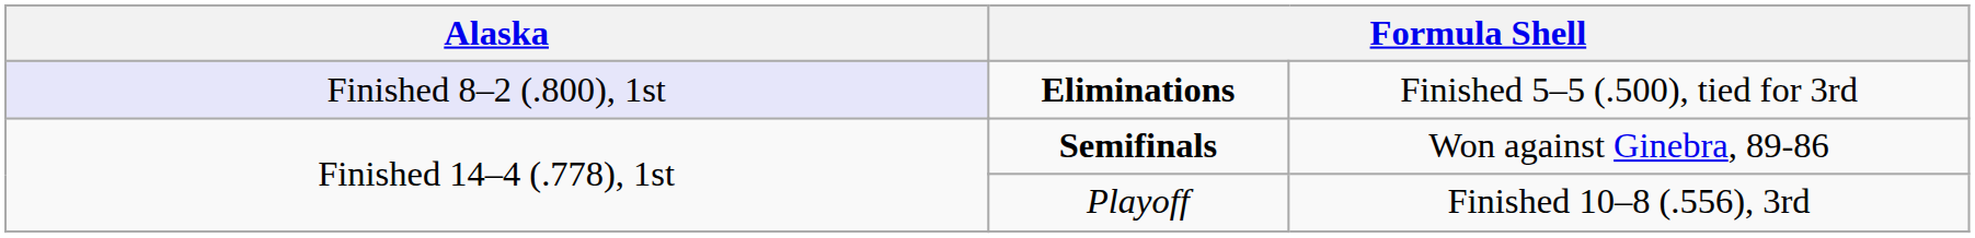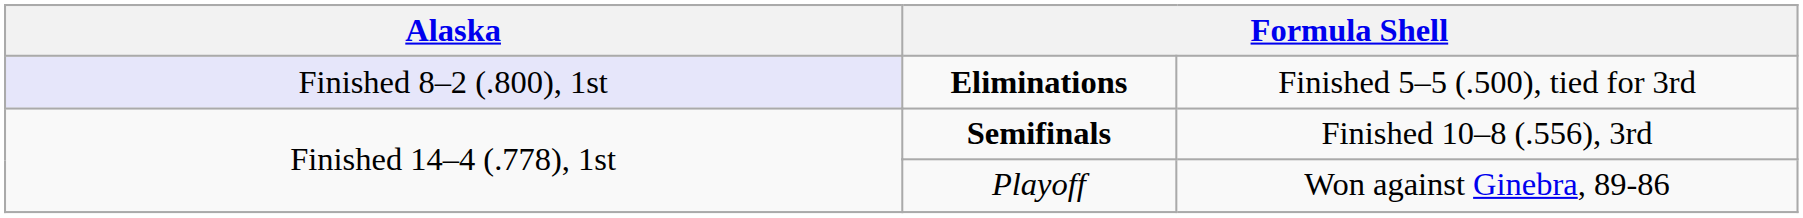Semifinals | column 4: Won against Ginebra, 89-86 -> Finished 10–8 (.556), 3rd
Playoff | column 4: Finished 10–8 (.556), 3rd -> Won against Ginebra, 89-86
